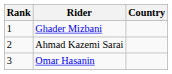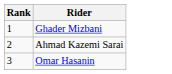- column: Country
